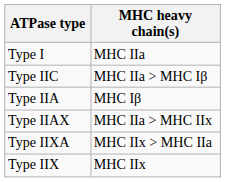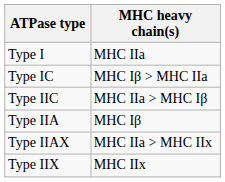+ row: Type IC | MHC Iβ > MHC IIa
- row: Type IIXA | MHC IIx > MHC IIa
